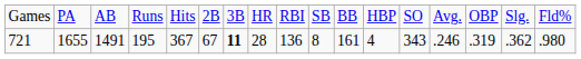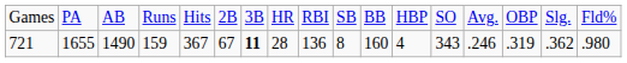721 | column 3: 1491 -> 1490
721 | column 4: 195 -> 159
721 | column 11: 161 -> 160
